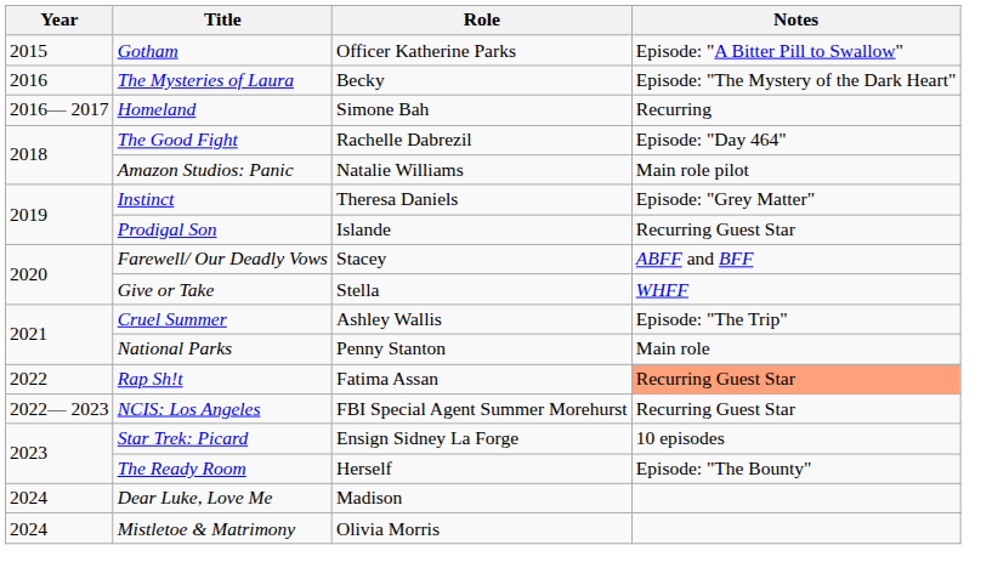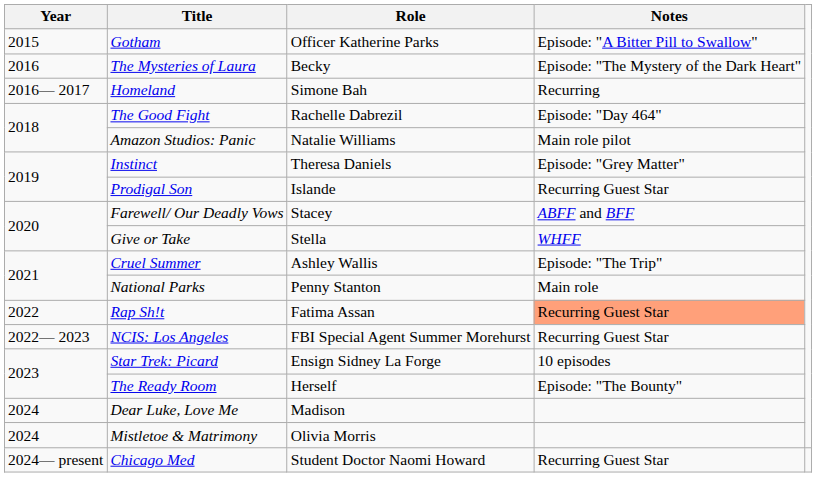+ row: 2024— present | Chicago Med | Student Doctor Naomi Howard | Recurring Guest Star
